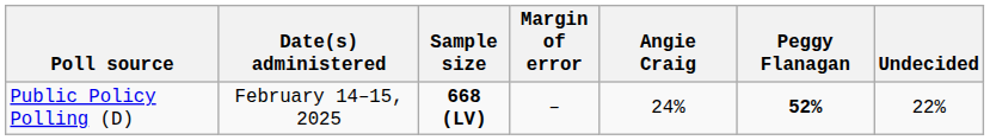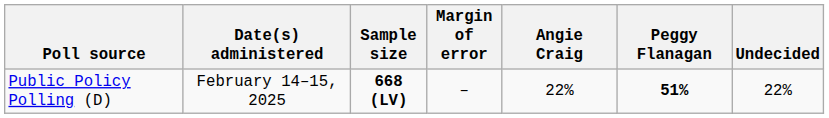Public Policy Polling (D) | Angie Craig: 24% -> 22%
Public Policy Polling (D) | Peggy Flanagan: 52% -> 51%
